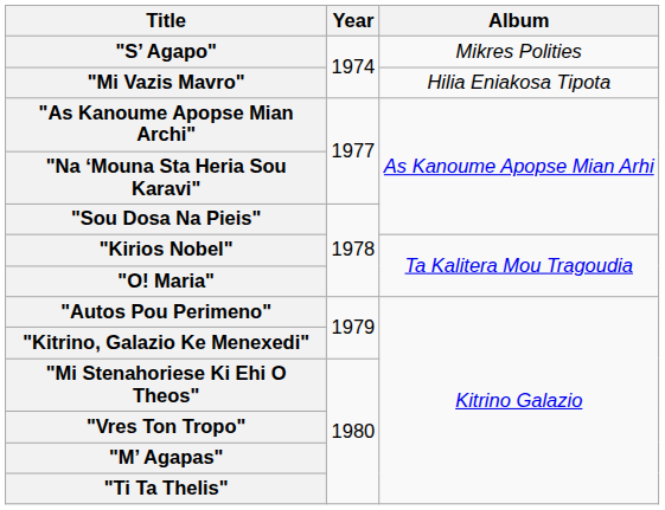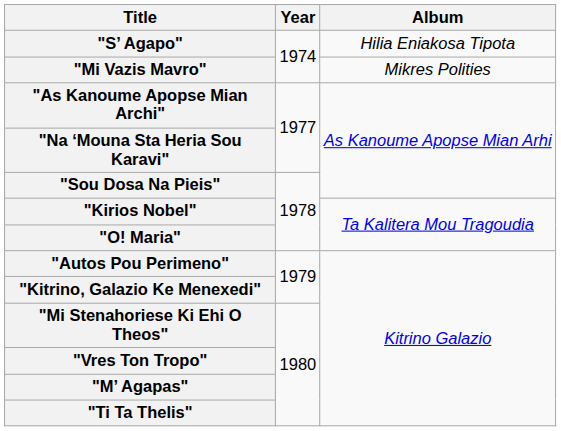"S’ Agapo" | Album: Mikres Polities -> Hilia Eniakosa Tipota
"Mi Vazis Mavro" | Album: Hilia Eniakosa Tipota -> Mikres Polities
